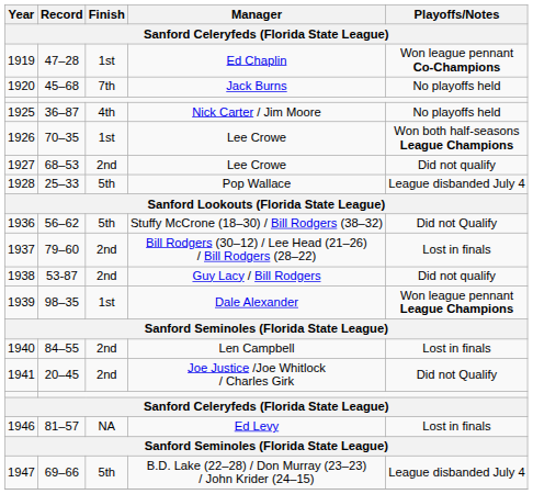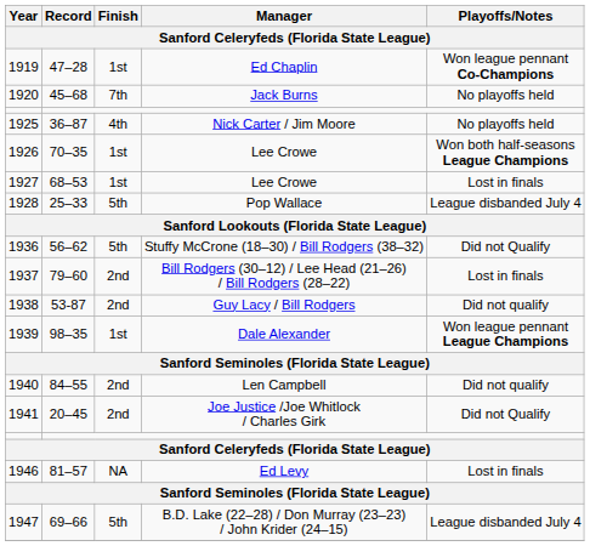1927 | Finish: 2nd -> 1st
1927 | Playoffs/Notes: Did not qualify -> Lost in finals
1940 | Playoffs/Notes: Lost in finals -> Did not qualify
